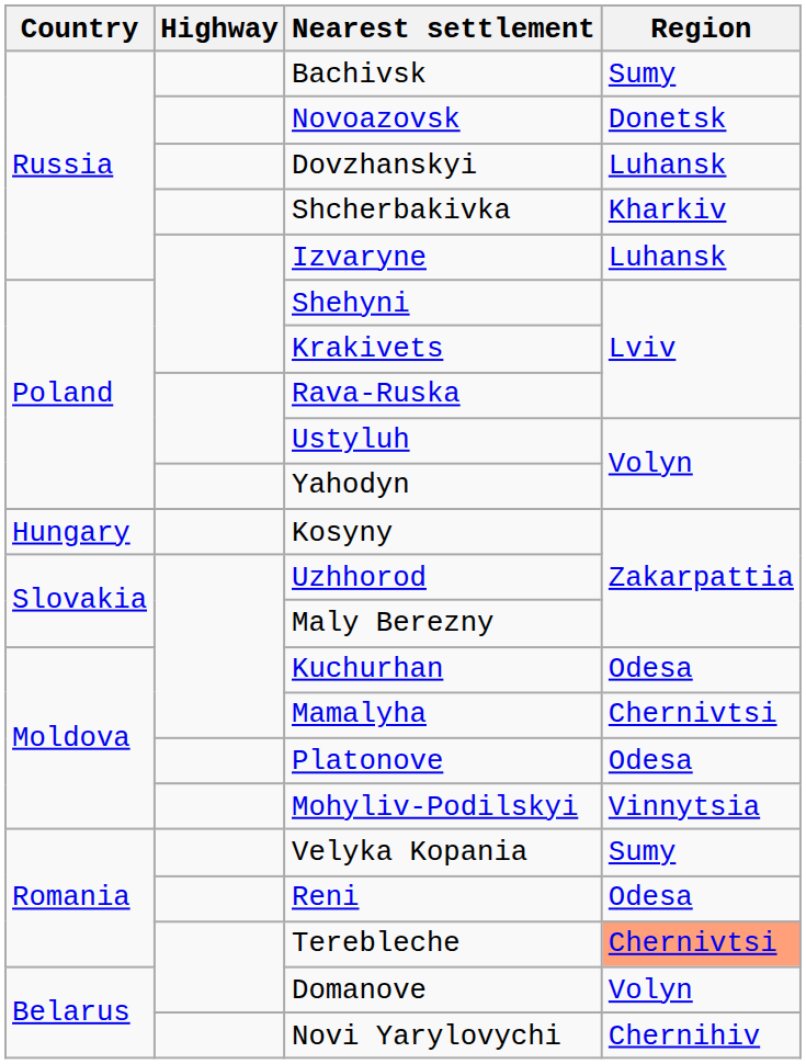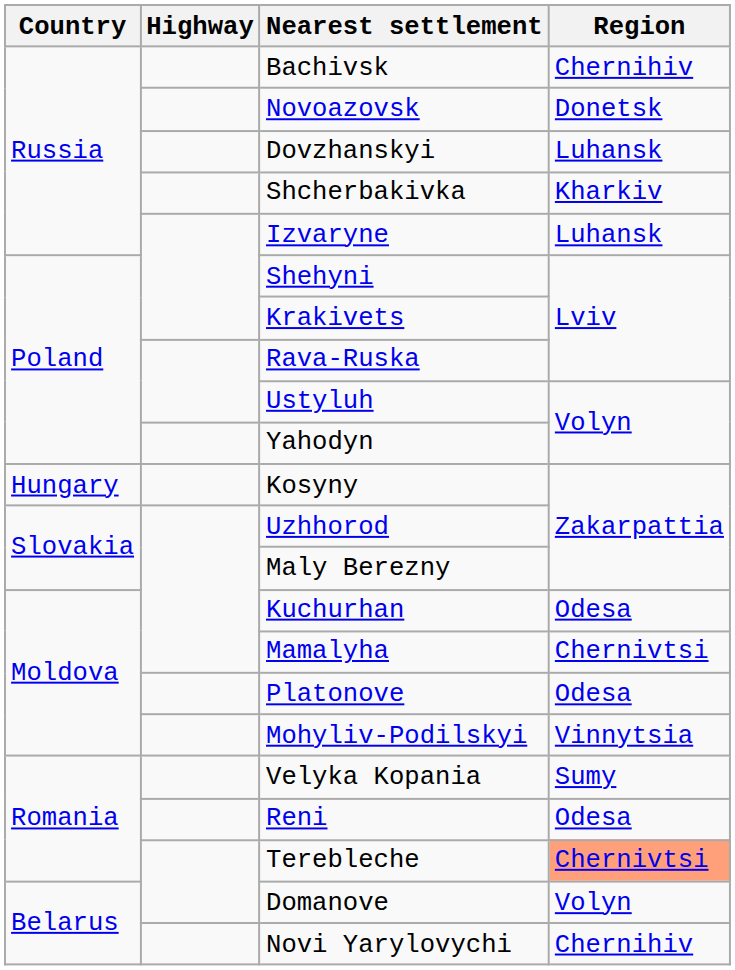Bachivsk | Region: Sumy -> Chernihiv
